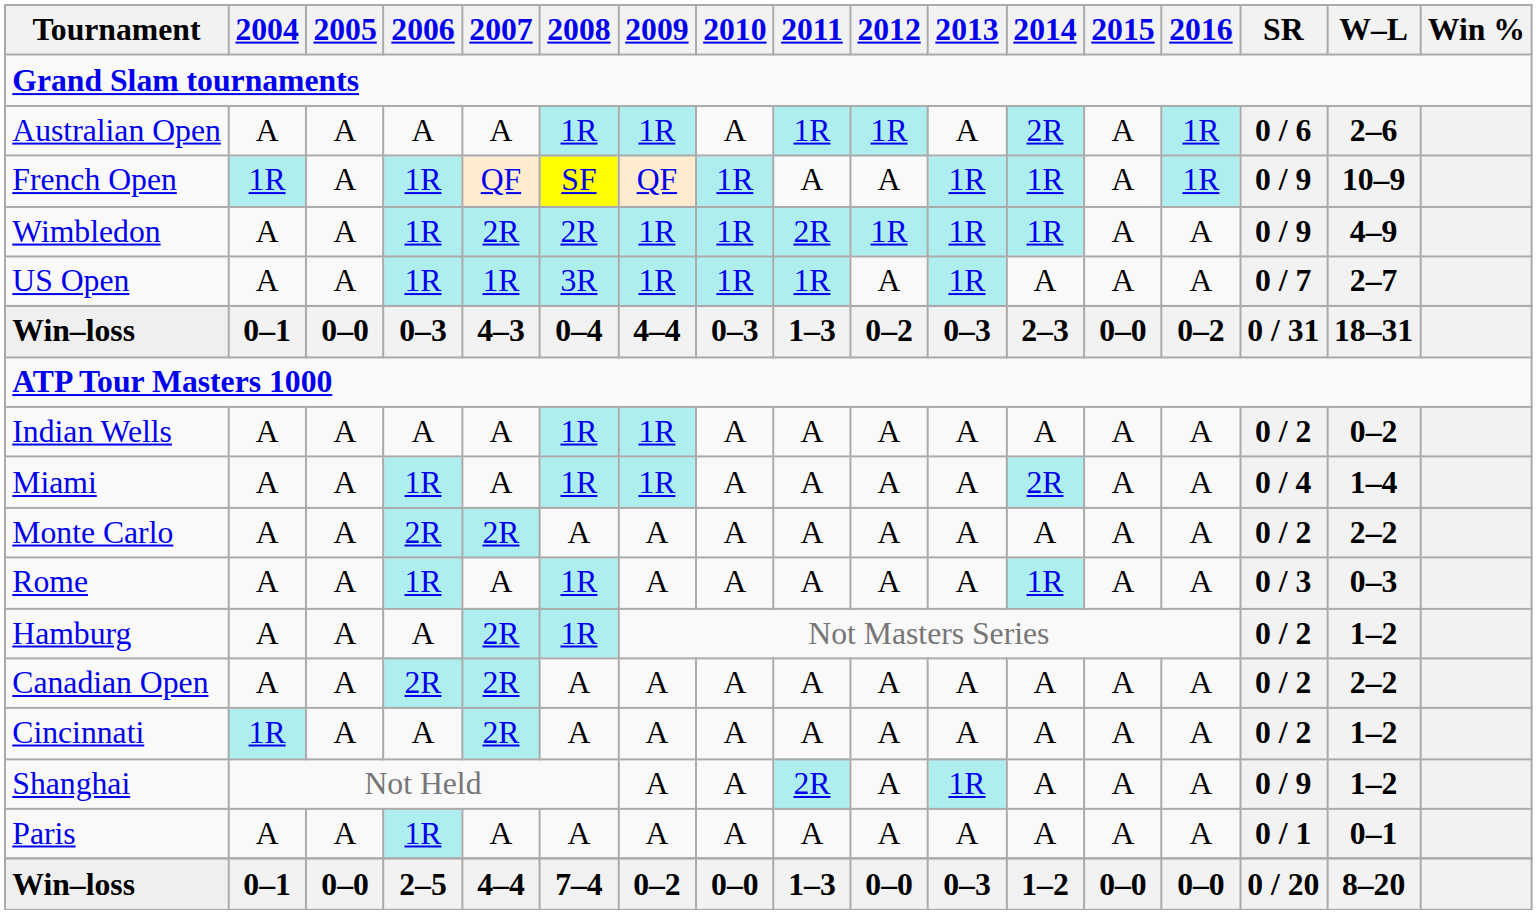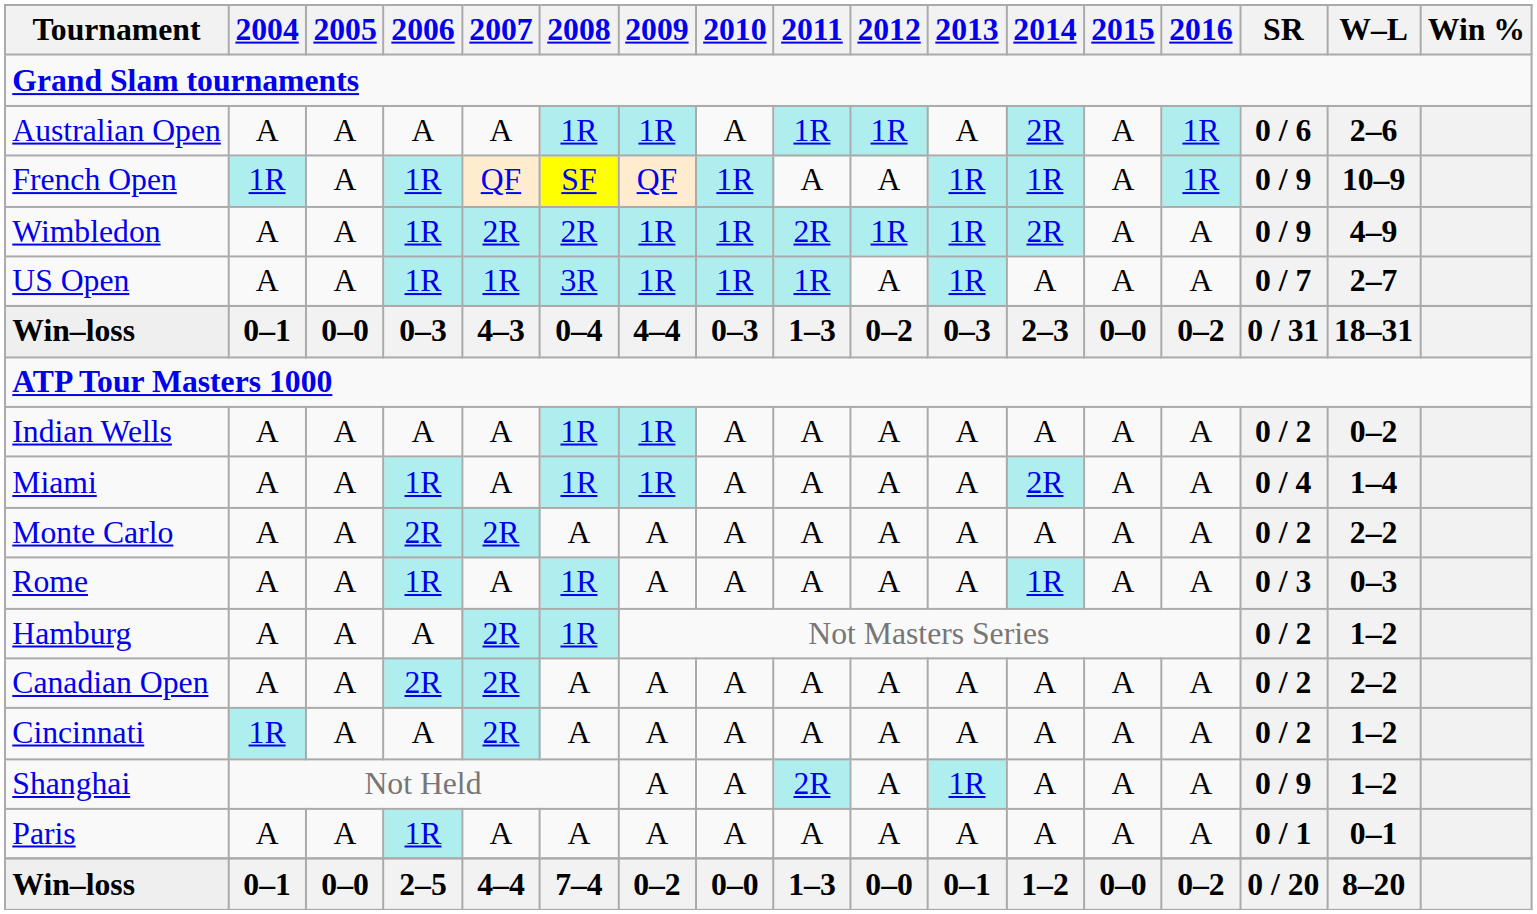Wimbledon | 2014: 1R -> 2R
Win–loss / 2–5 | 2013: 0–3 -> 0–1
Win–loss / 2–5 | 2016: 0–0 -> 0–2
